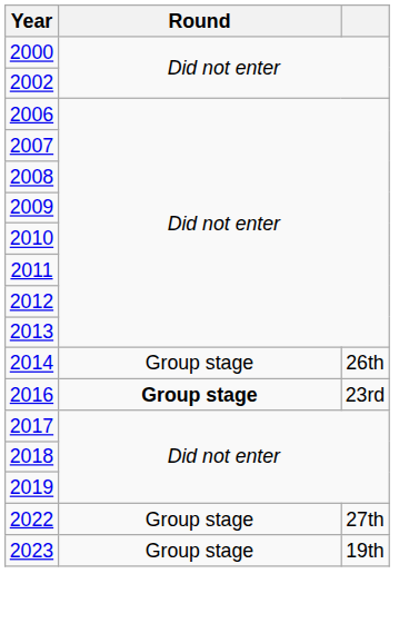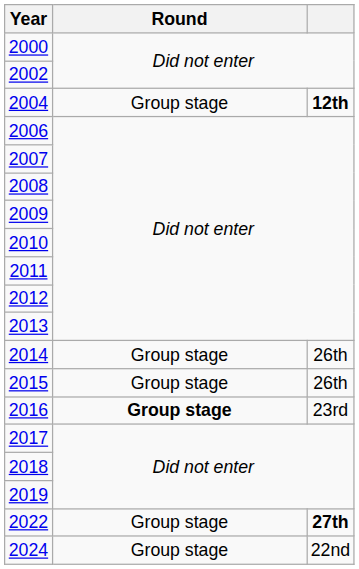+ row: 2004 | Group stage | 12th
+ row: 2015 | Group stage | 26th
2022 | column 3: normal -> bold
- row: 2023 | Group stage | 19th
+ row: 2024 | Group stage | 22nd
